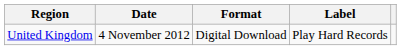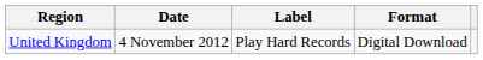columns swapped: Format <-> Label
